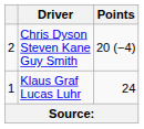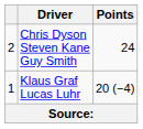Chris Dyson Steven Kane Guy Smith | Points: 20 (−4) -> 24
Klaus Graf Lucas Luhr | Points: 24 -> 20 (−4)
